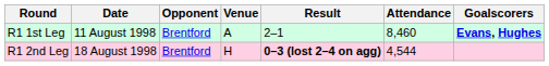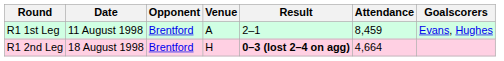R1 1st Leg | Attendance: 8,460 -> 8,459
R1 1st Leg | Goalscorers: bold -> normal
R1 2nd Leg | Attendance: 4,544 -> 4,664
